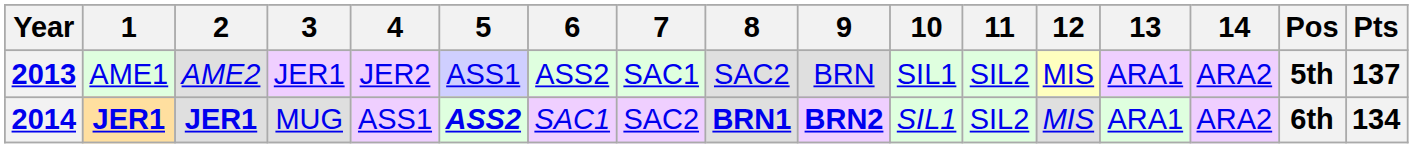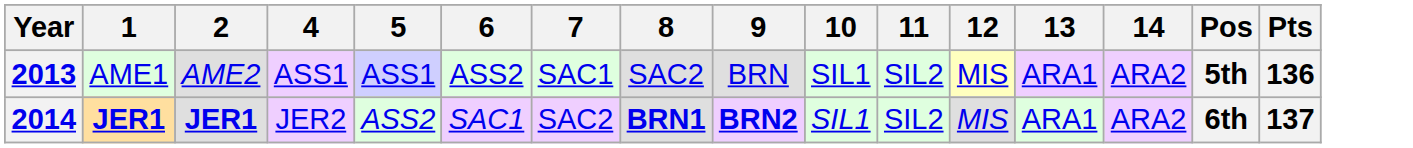- column: 3 | JER1 | MUG
2013 | 4: JER2 -> ASS1
2013 | Pts: 137 -> 136
2014 | 4: ASS1 -> JER2
2014 | 5: bold -> normal
2014 | Pts: 134 -> 137
